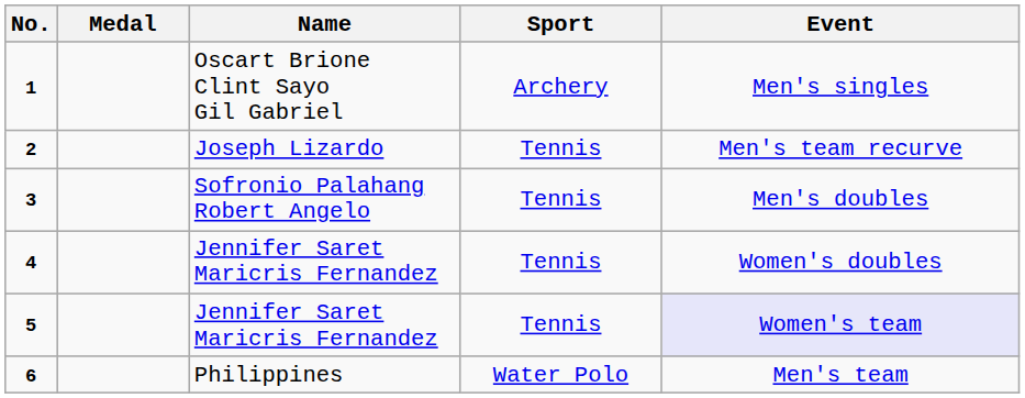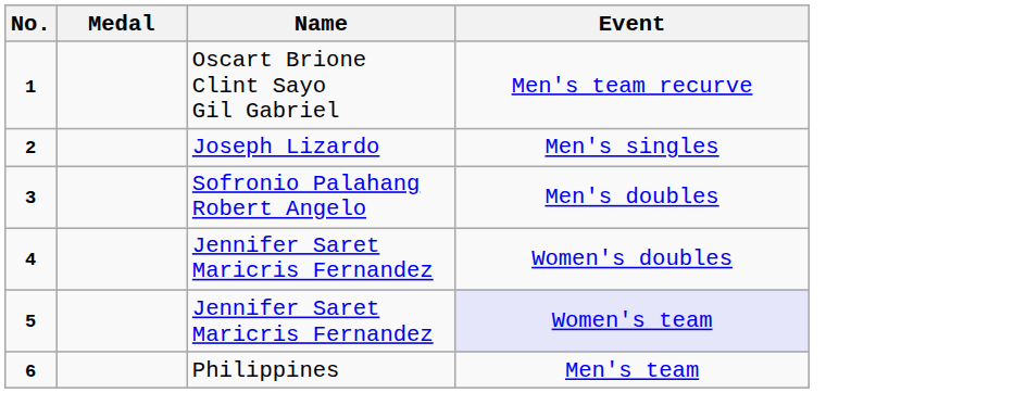- column: Sport | Archery | Tennis | Tennis | Tennis | Tennis | Water Polo
1 | Event: Men's singles -> Men's team recurve
2 | Event: Men's team recurve -> Men's singles
